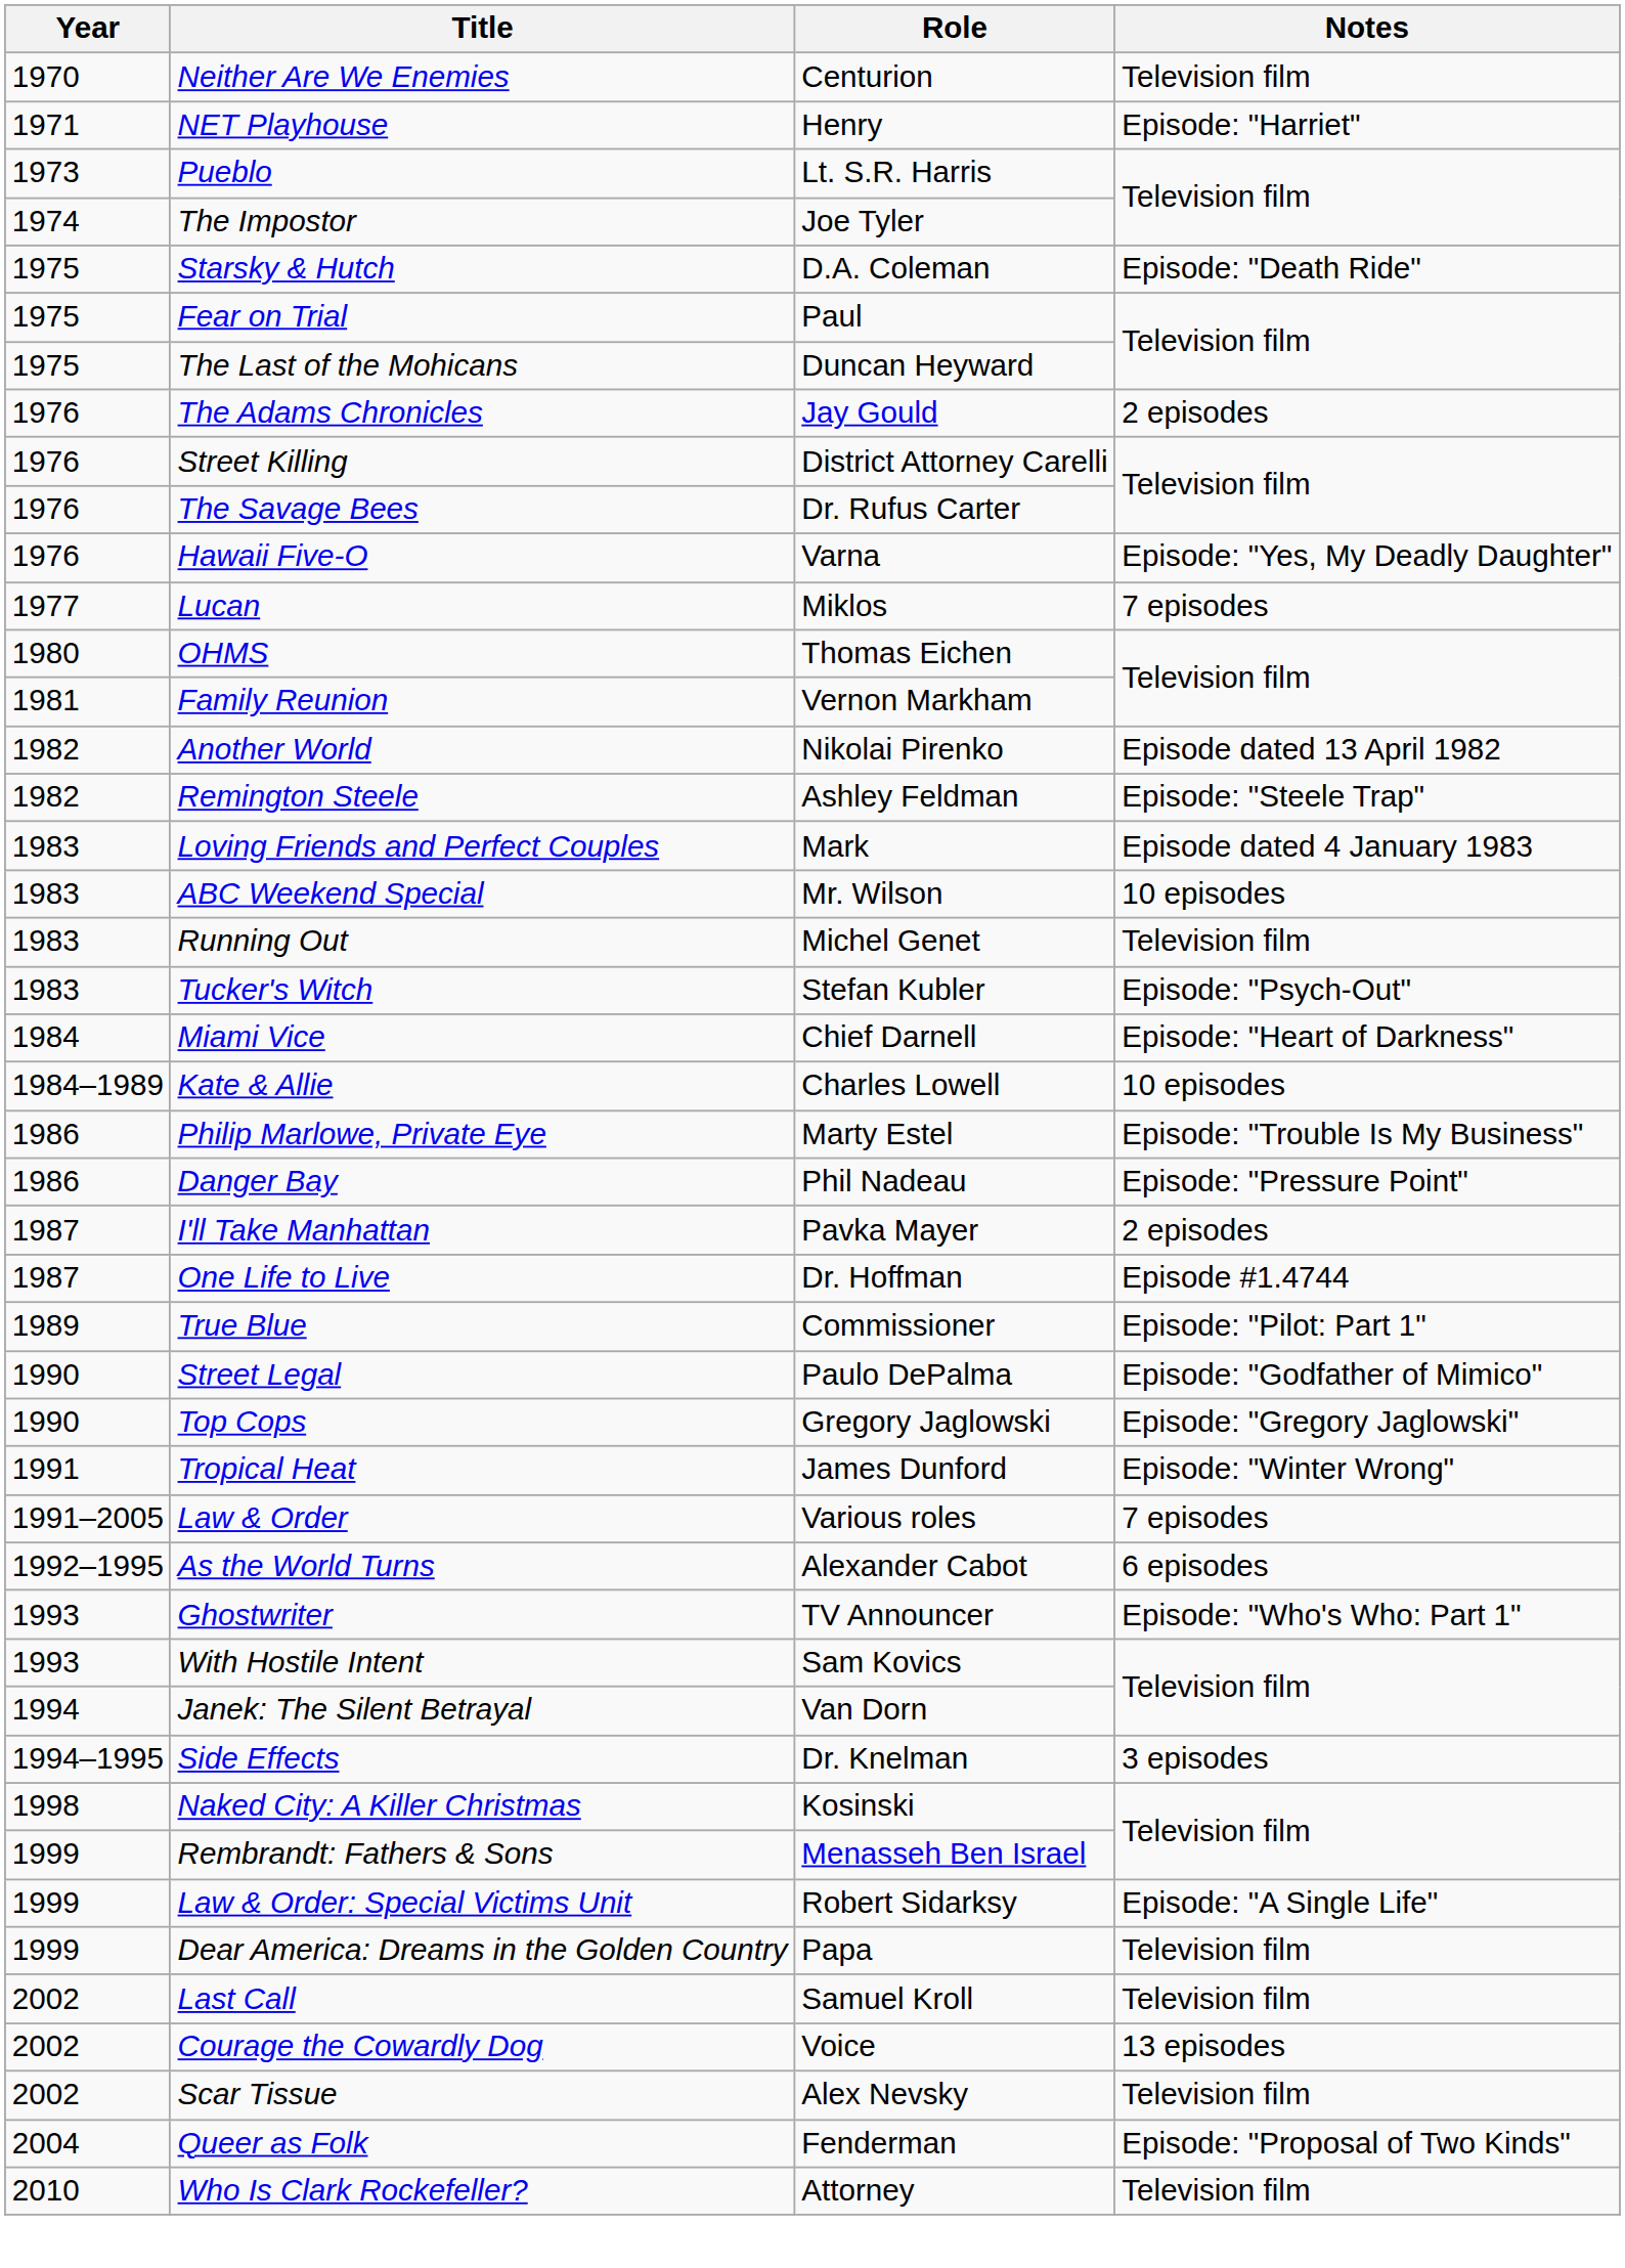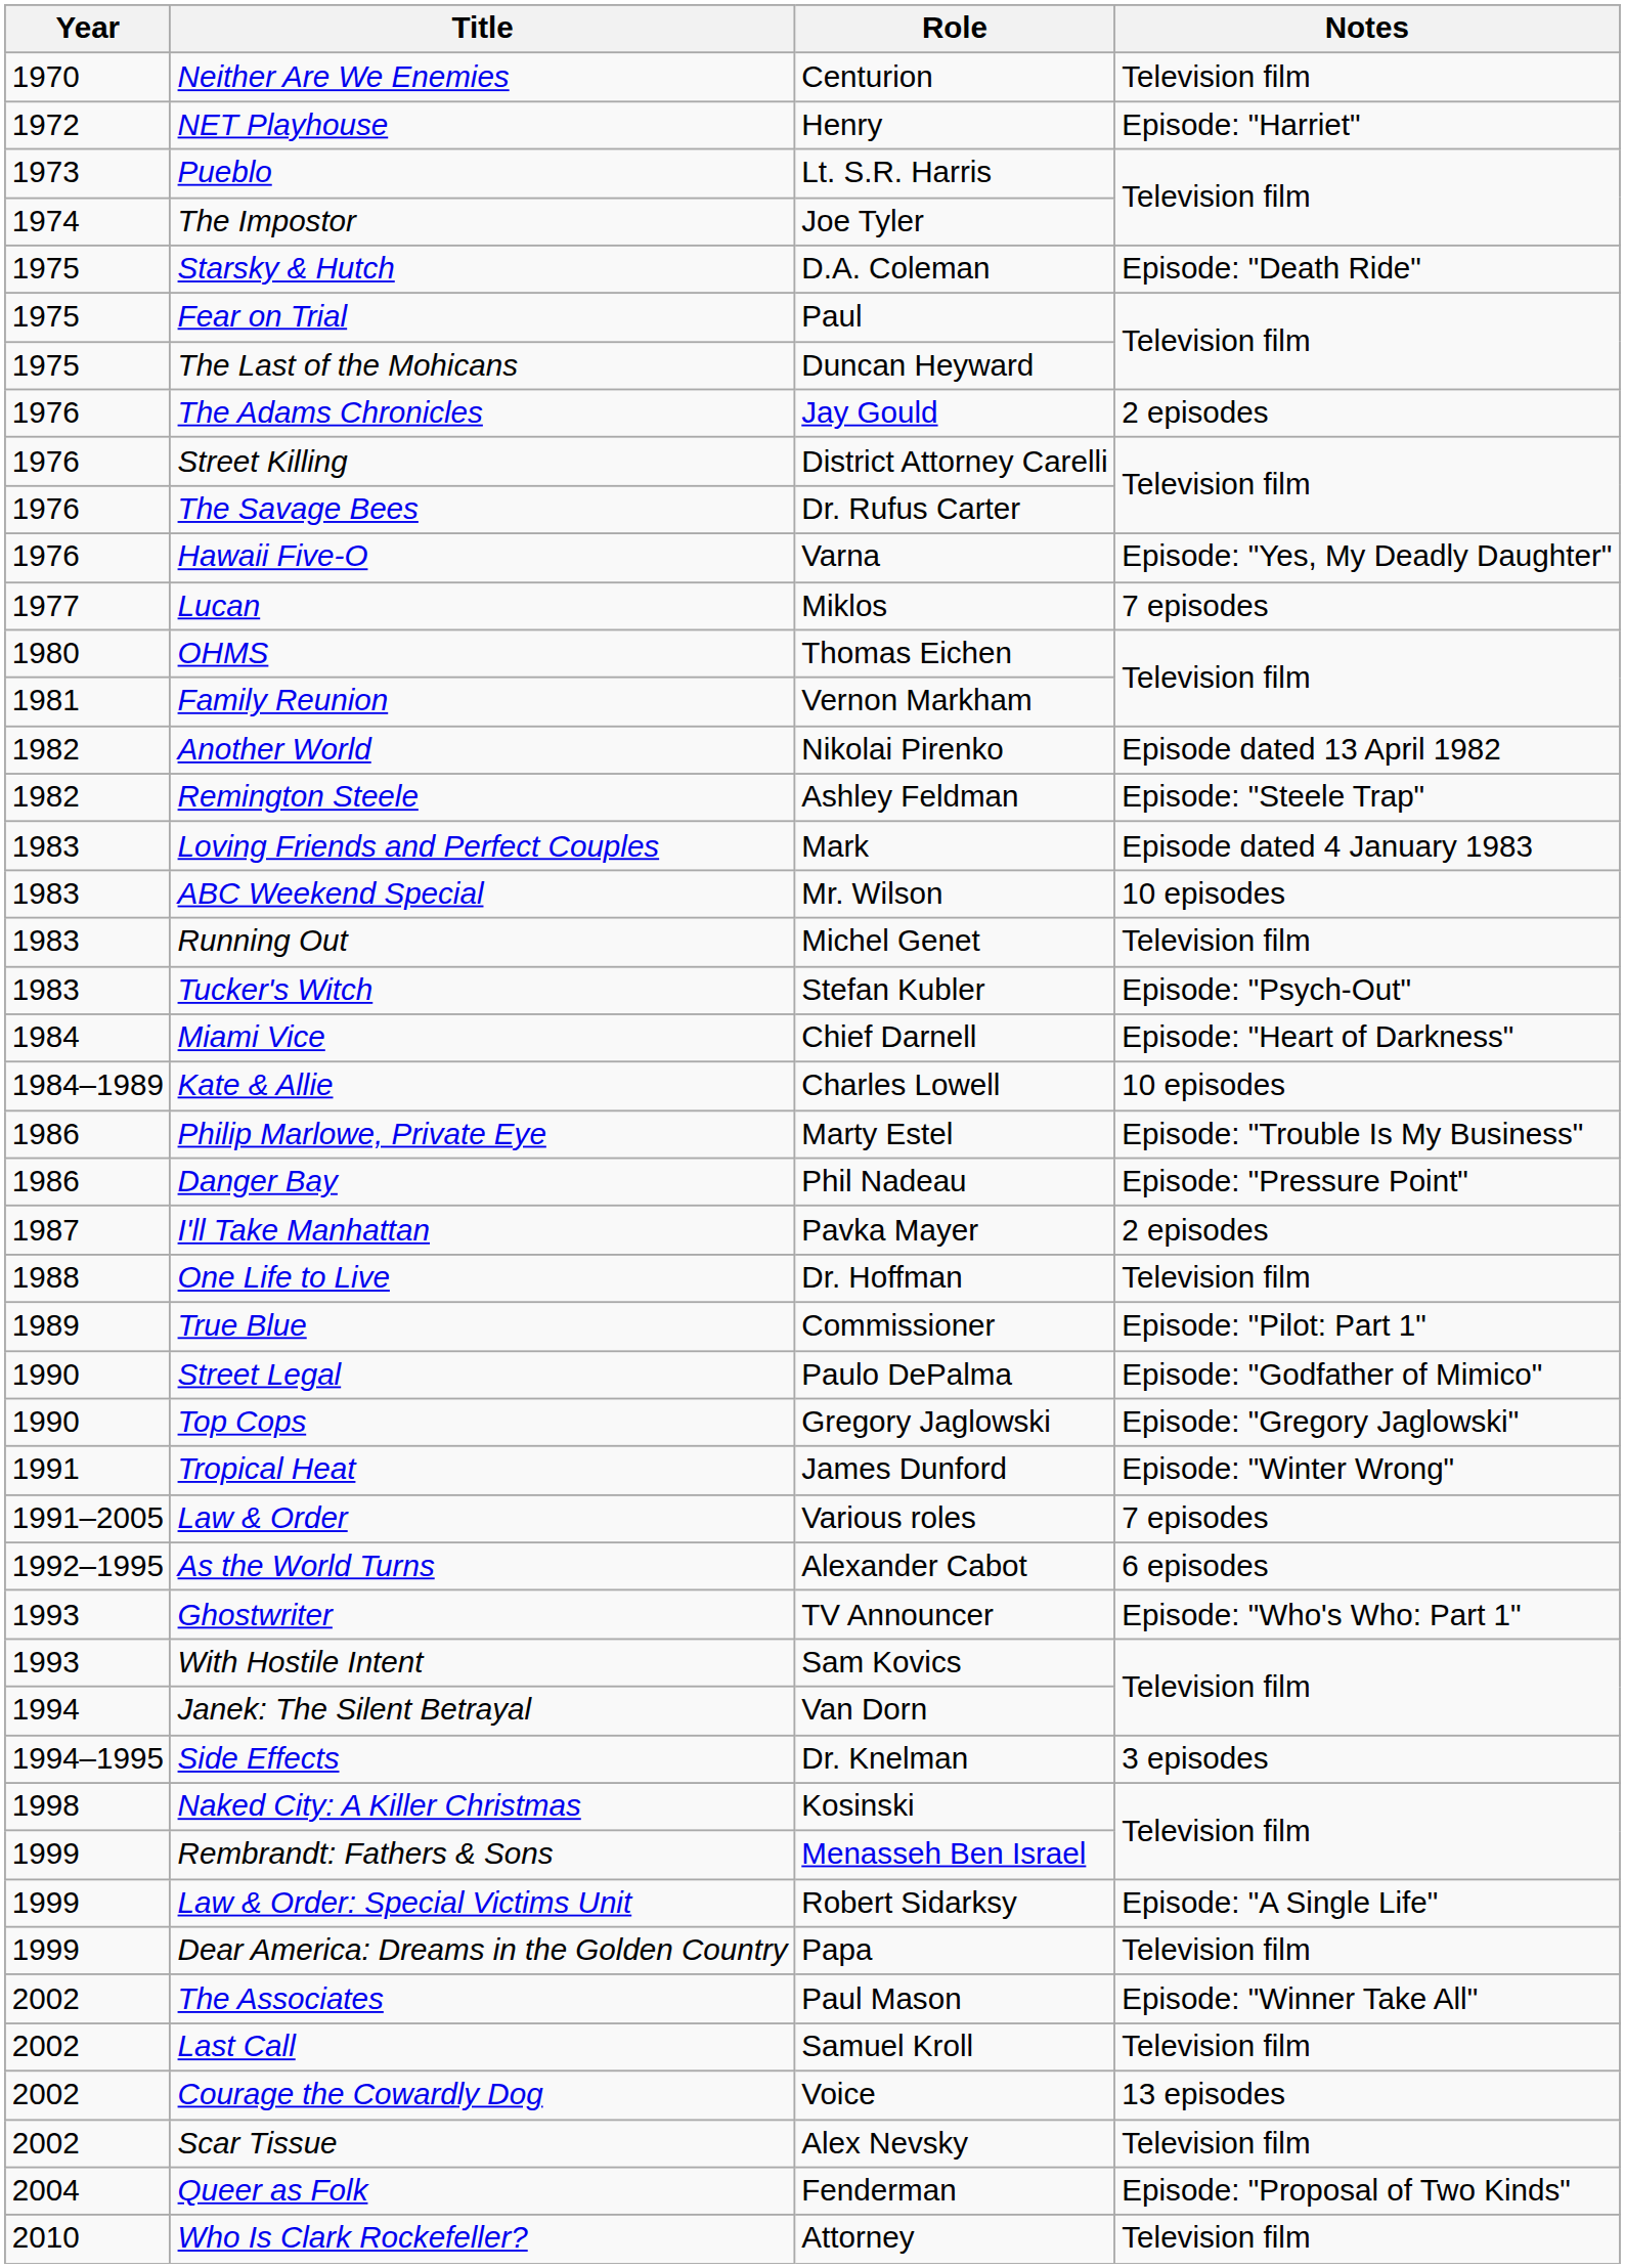NET Playhouse | Year: 1971 -> 1972
One Life to Live | Year: 1987 -> 1988
One Life to Live | Notes: Episode #1.4744 -> Television film
+ row: 2002 | The Associates | Paul Mason | Episode: "Winner Take All"
